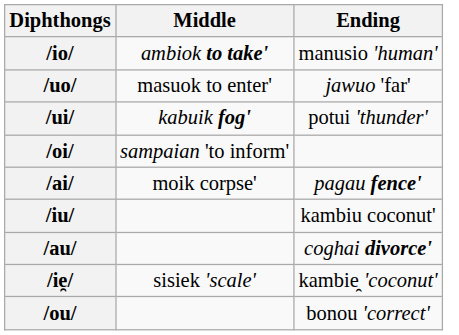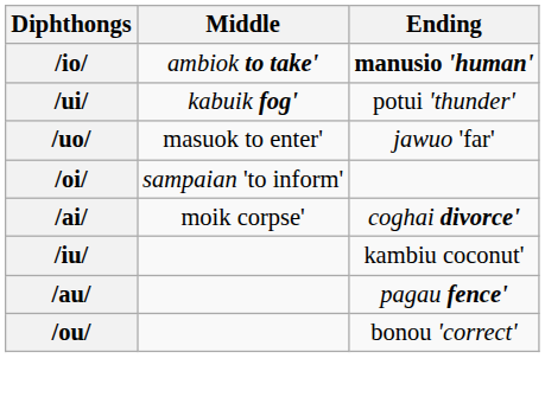/io/ | Ending: normal -> bold
rows swapped: /uo/ <-> /ui/
/ai/ | Ending: pagau fence' -> coghai divorce'
/au/ | Ending: coghai divorce' -> pagau fence'
- row: /ie̯/ | sisiek 'scale' | kambie̯ 'coconut'
